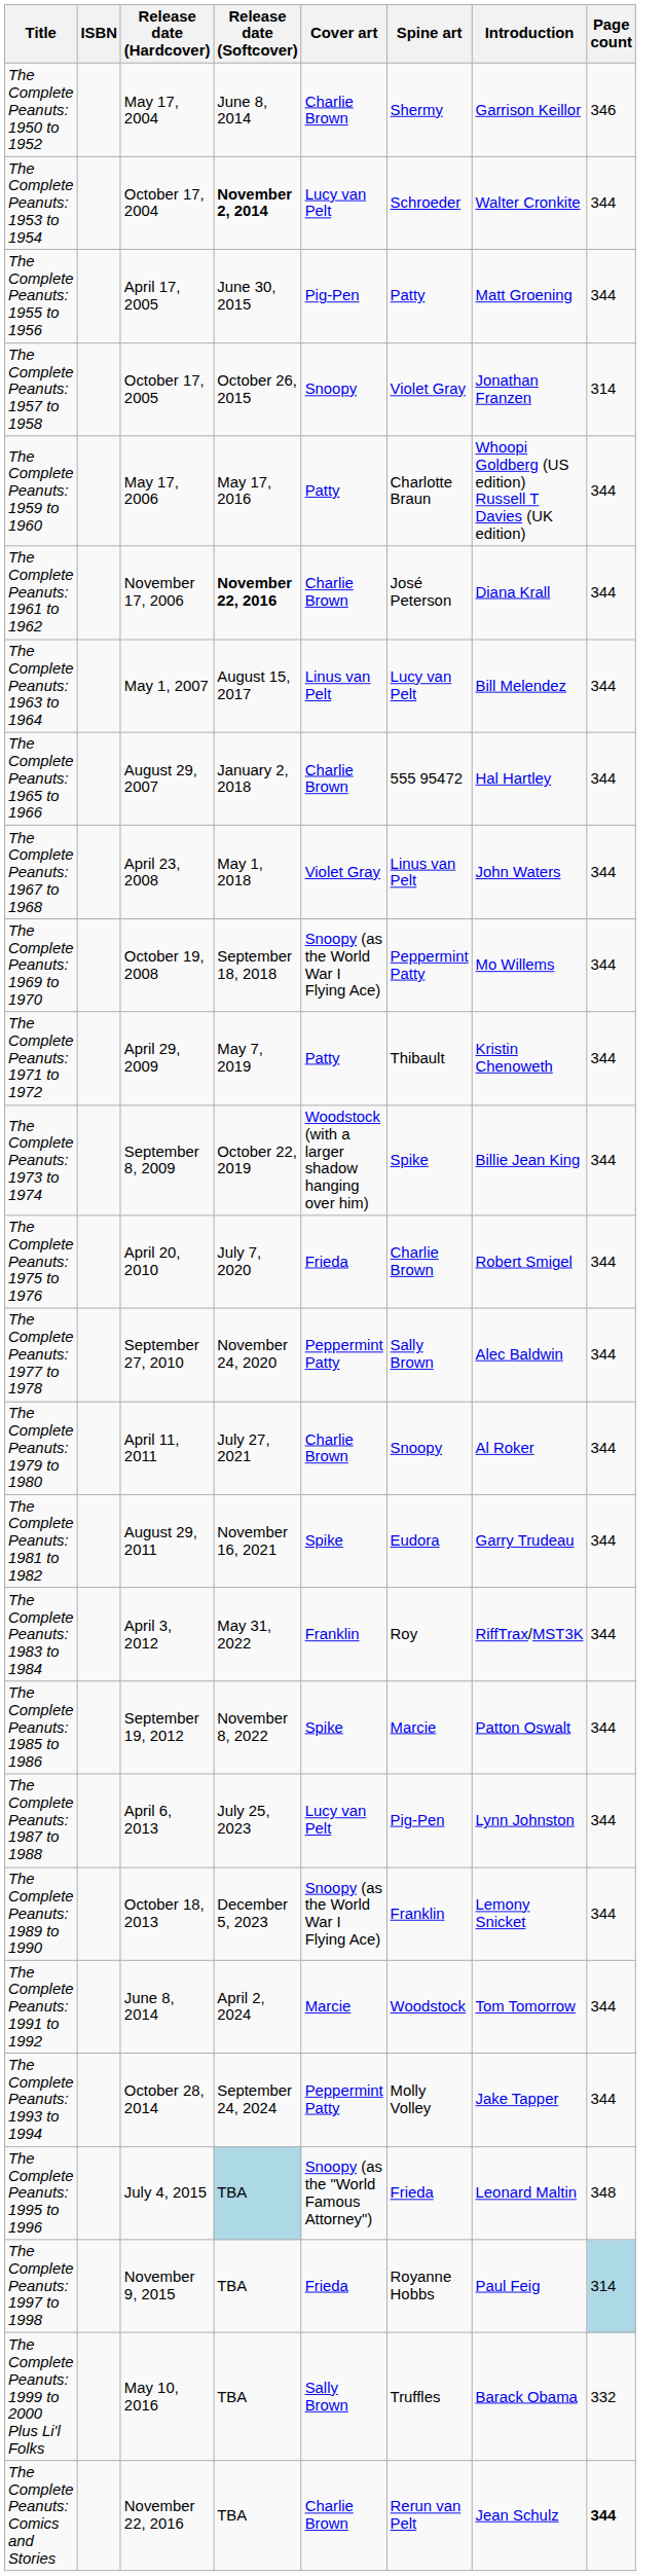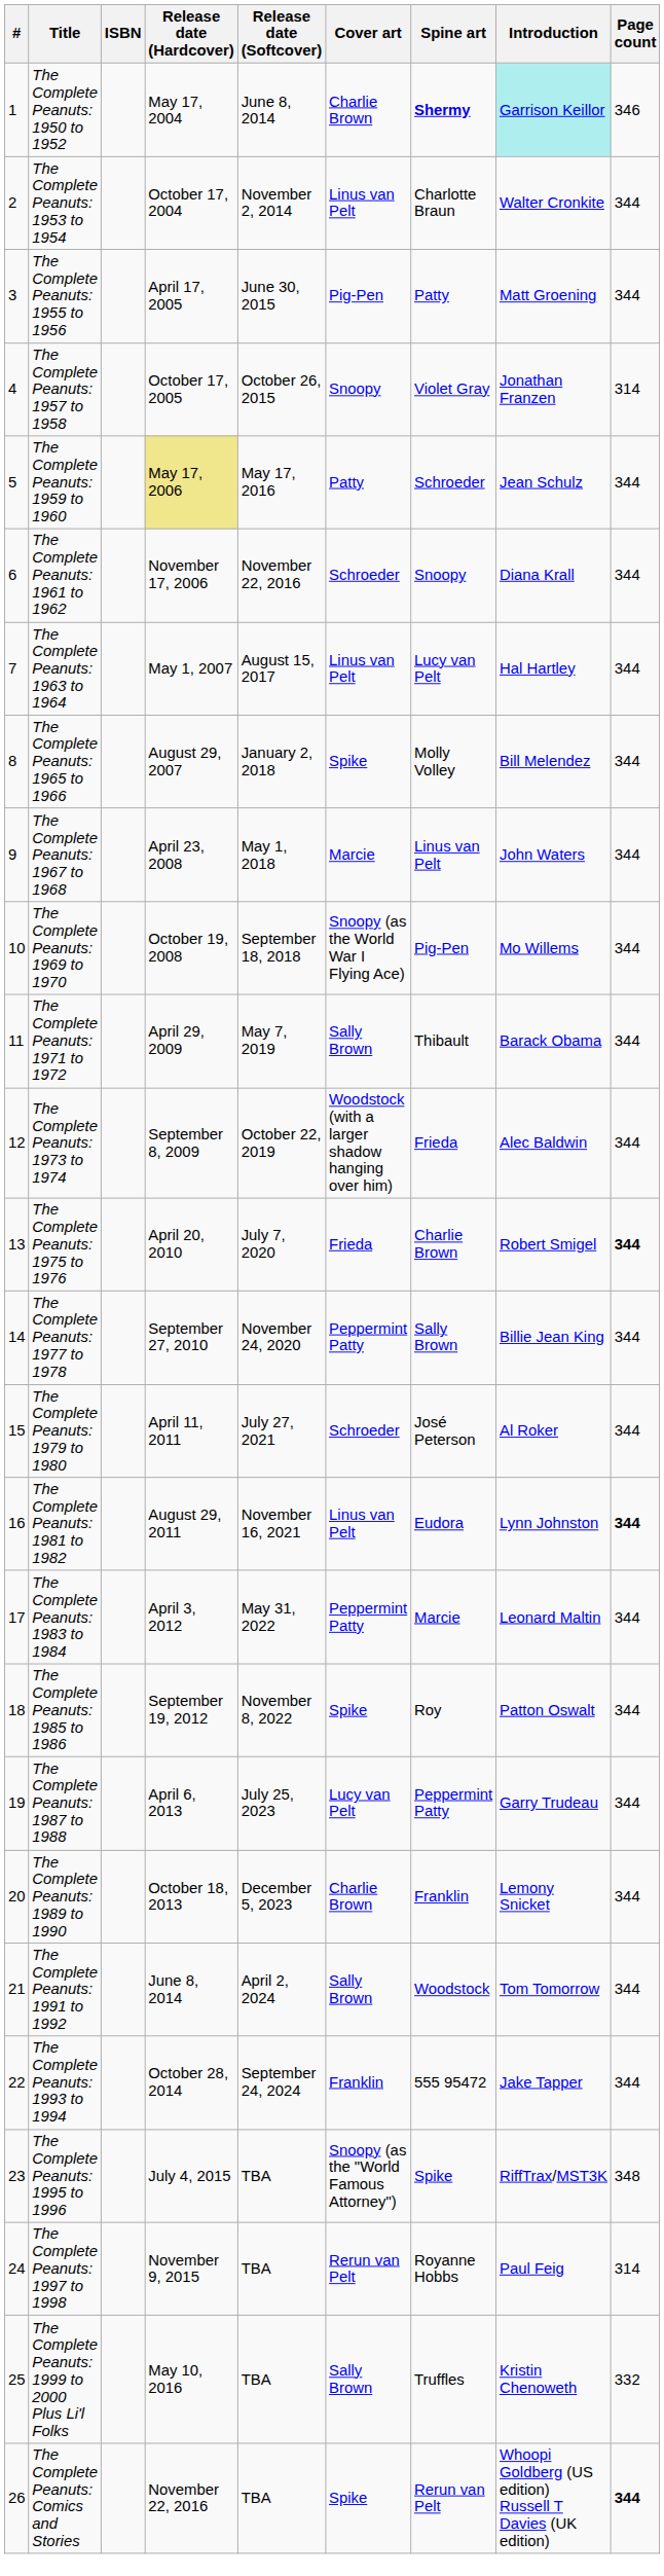+ column: # | 1 | 2 | 3 | 4 | 5 | 6 | 7 | 8 | 9 | 10 | 11 | 12 | 13 | 14 | 15 | 16 | 17 | 18 | 19 | 20 | 21 | 22 | 23 | 24 | 25 | 26
The Complete Peanuts: 1950 to 1952 | Spine art: normal -> bold
The Complete Peanuts: 1950 to 1952 | Introduction: no background -> paleturquoise background
The Complete Peanuts: 1953 to 1954 | Release date (Softcover): bold -> normal
The Complete Peanuts: 1953 to 1954 | Cover art: Lucy van Pelt -> Linus van Pelt
The Complete Peanuts: 1953 to 1954 | Spine art: Schroeder -> Charlotte Braun
The Complete Peanuts: 1959 to 1960 | Release date (Hardcover): no background -> khaki background
The Complete Peanuts: 1959 to 1960 | Spine art: Charlotte Braun -> Schroeder
The Complete Peanuts: 1959 to 1960 | Introduction: Whoopi Goldberg (US edition) Russell T Davies (UK edition) -> Jean Schulz
The Complete Peanuts: 1961 to 1962 | Release date (Softcover): bold -> normal
The Complete Peanuts: 1961 to 1962 | Cover art: Charlie Brown -> Schroeder
The Complete Peanuts: 1961 to 1962 | Spine art: José Peterson -> Snoopy
The Complete Peanuts: 1963 to 1964 | Introduction: Bill Melendez -> Hal Hartley
The Complete Peanuts: 1965 to 1966 | Cover art: Charlie Brown -> Spike
The Complete Peanuts: 1965 to 1966 | Spine art: 555 95472 -> Molly Volley
The Complete Peanuts: 1965 to 1966 | Introduction: Hal Hartley -> Bill Melendez
The Complete Peanuts: 1967 to 1968 | Cover art: Violet Gray -> Marcie
The Complete Peanuts: 1969 to 1970 | Spine art: Peppermint Patty -> Pig-Pen
The Complete Peanuts: 1971 to 1972 | Cover art: Patty -> Sally Brown
The Complete Peanuts: 1971 to 1972 | Introduction: Kristin Chenoweth -> Barack Obama
The Complete Peanuts: 1973 to 1974 | Spine art: Spike -> Frieda
The Complete Peanuts: 1973 to 1974 | Introduction: Billie Jean King -> Alec Baldwin
The Complete Peanuts: 1975 to 1976 | Page count: normal -> bold
The Complete Peanuts: 1977 to 1978 | Introduction: Alec Baldwin -> Billie Jean King
The Complete Peanuts: 1979 to 1980 | Cover art: Charlie Brown -> Schroeder
The Complete Peanuts: 1979 to 1980 | Spine art: Snoopy -> José Peterson
The Complete Peanuts: 1981 to 1982 | Cover art: Spike -> Linus van Pelt
The Complete Peanuts: 1981 to 1982 | Introduction: Garry Trudeau -> Lynn Johnston
The Complete Peanuts: 1981 to 1982 | Page count: normal -> bold
The Complete Peanuts: 1983 to 1984 | Cover art: Franklin -> Peppermint Patty
The Complete Peanuts: 1983 to 1984 | Spine art: Roy -> Marcie
The Complete Peanuts: 1983 to 1984 | Introduction: RiffTrax/MST3K -> Leonard Maltin
The Complete Peanuts: 1985 to 1986 | Spine art: Marcie -> Roy
The Complete Peanuts: 1987 to 1988 | Spine art: Pig-Pen -> Peppermint Patty
The Complete Peanuts: 1987 to 1988 | Introduction: Lynn Johnston -> Garry Trudeau
The Complete Peanuts: 1989 to 1990 | Cover art: Snoopy (as the World War I Flying Ace) -> Charlie Brown
The Complete Peanuts: 1991 to 1992 | Cover art: Marcie -> Sally Brown
The Complete Peanuts: 1993 to 1994 | Cover art: Peppermint Patty -> Franklin
The Complete Peanuts: 1993 to 1994 | Spine art: Molly Volley -> 555 95472
The Complete Peanuts: 1995 to 1996 | Release date (Softcover): lightblue background -> no background
The Complete Peanuts: 1995 to 1996 | Spine art: Frieda -> Spike
The Complete Peanuts: 1995 to 1996 | Introduction: Leonard Maltin -> RiffTrax/MST3K
The Complete Peanuts: 1997 to 1998 | Cover art: Frieda -> Rerun van Pelt
The Complete Peanuts: 1997 to 1998 | Page count: lightblue background -> no background
The Complete Peanuts: 1999 to 2000 Plus Li'l Folks | Introduction: Barack Obama -> Kristin Chenoweth
The Complete Peanuts: Comics and Stories | Cover art: Charlie Brown -> Spike
The Complete Peanuts: Comics and Stories | Introduction: Jean Schulz -> Whoopi Goldberg (US edition) Russell T Davies (UK edition)
